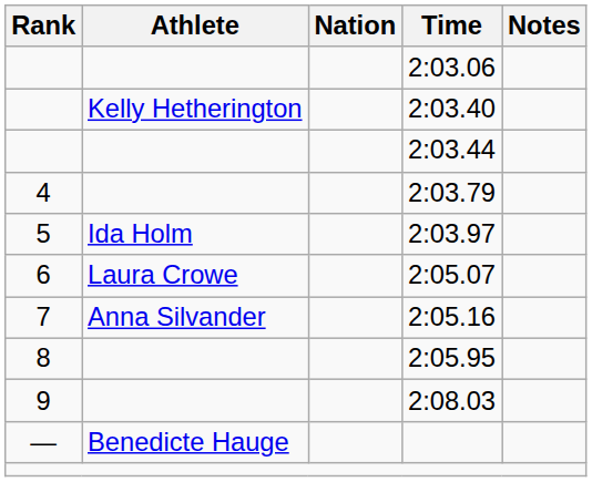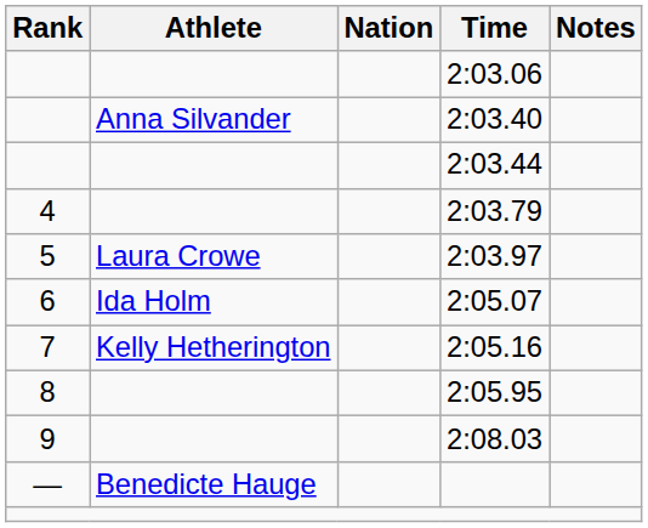2:03.40 | Athlete: Kelly Hetherington -> Anna Silvander
2:03.97 | Athlete: Ida Holm -> Laura Crowe
2:05.07 | Athlete: Laura Crowe -> Ida Holm
2:05.16 | Athlete: Anna Silvander -> Kelly Hetherington
